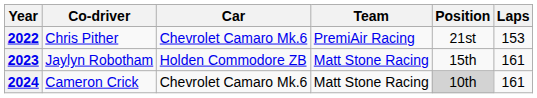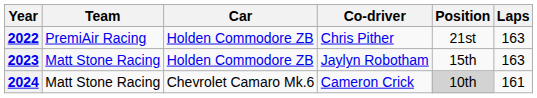columns swapped: Team <-> Co-driver
2022 | Car: Chevrolet Camaro Mk.6 -> Holden Commodore ZB
2022 | Laps: 153 -> 163
2023 | Laps: 161 -> 163
